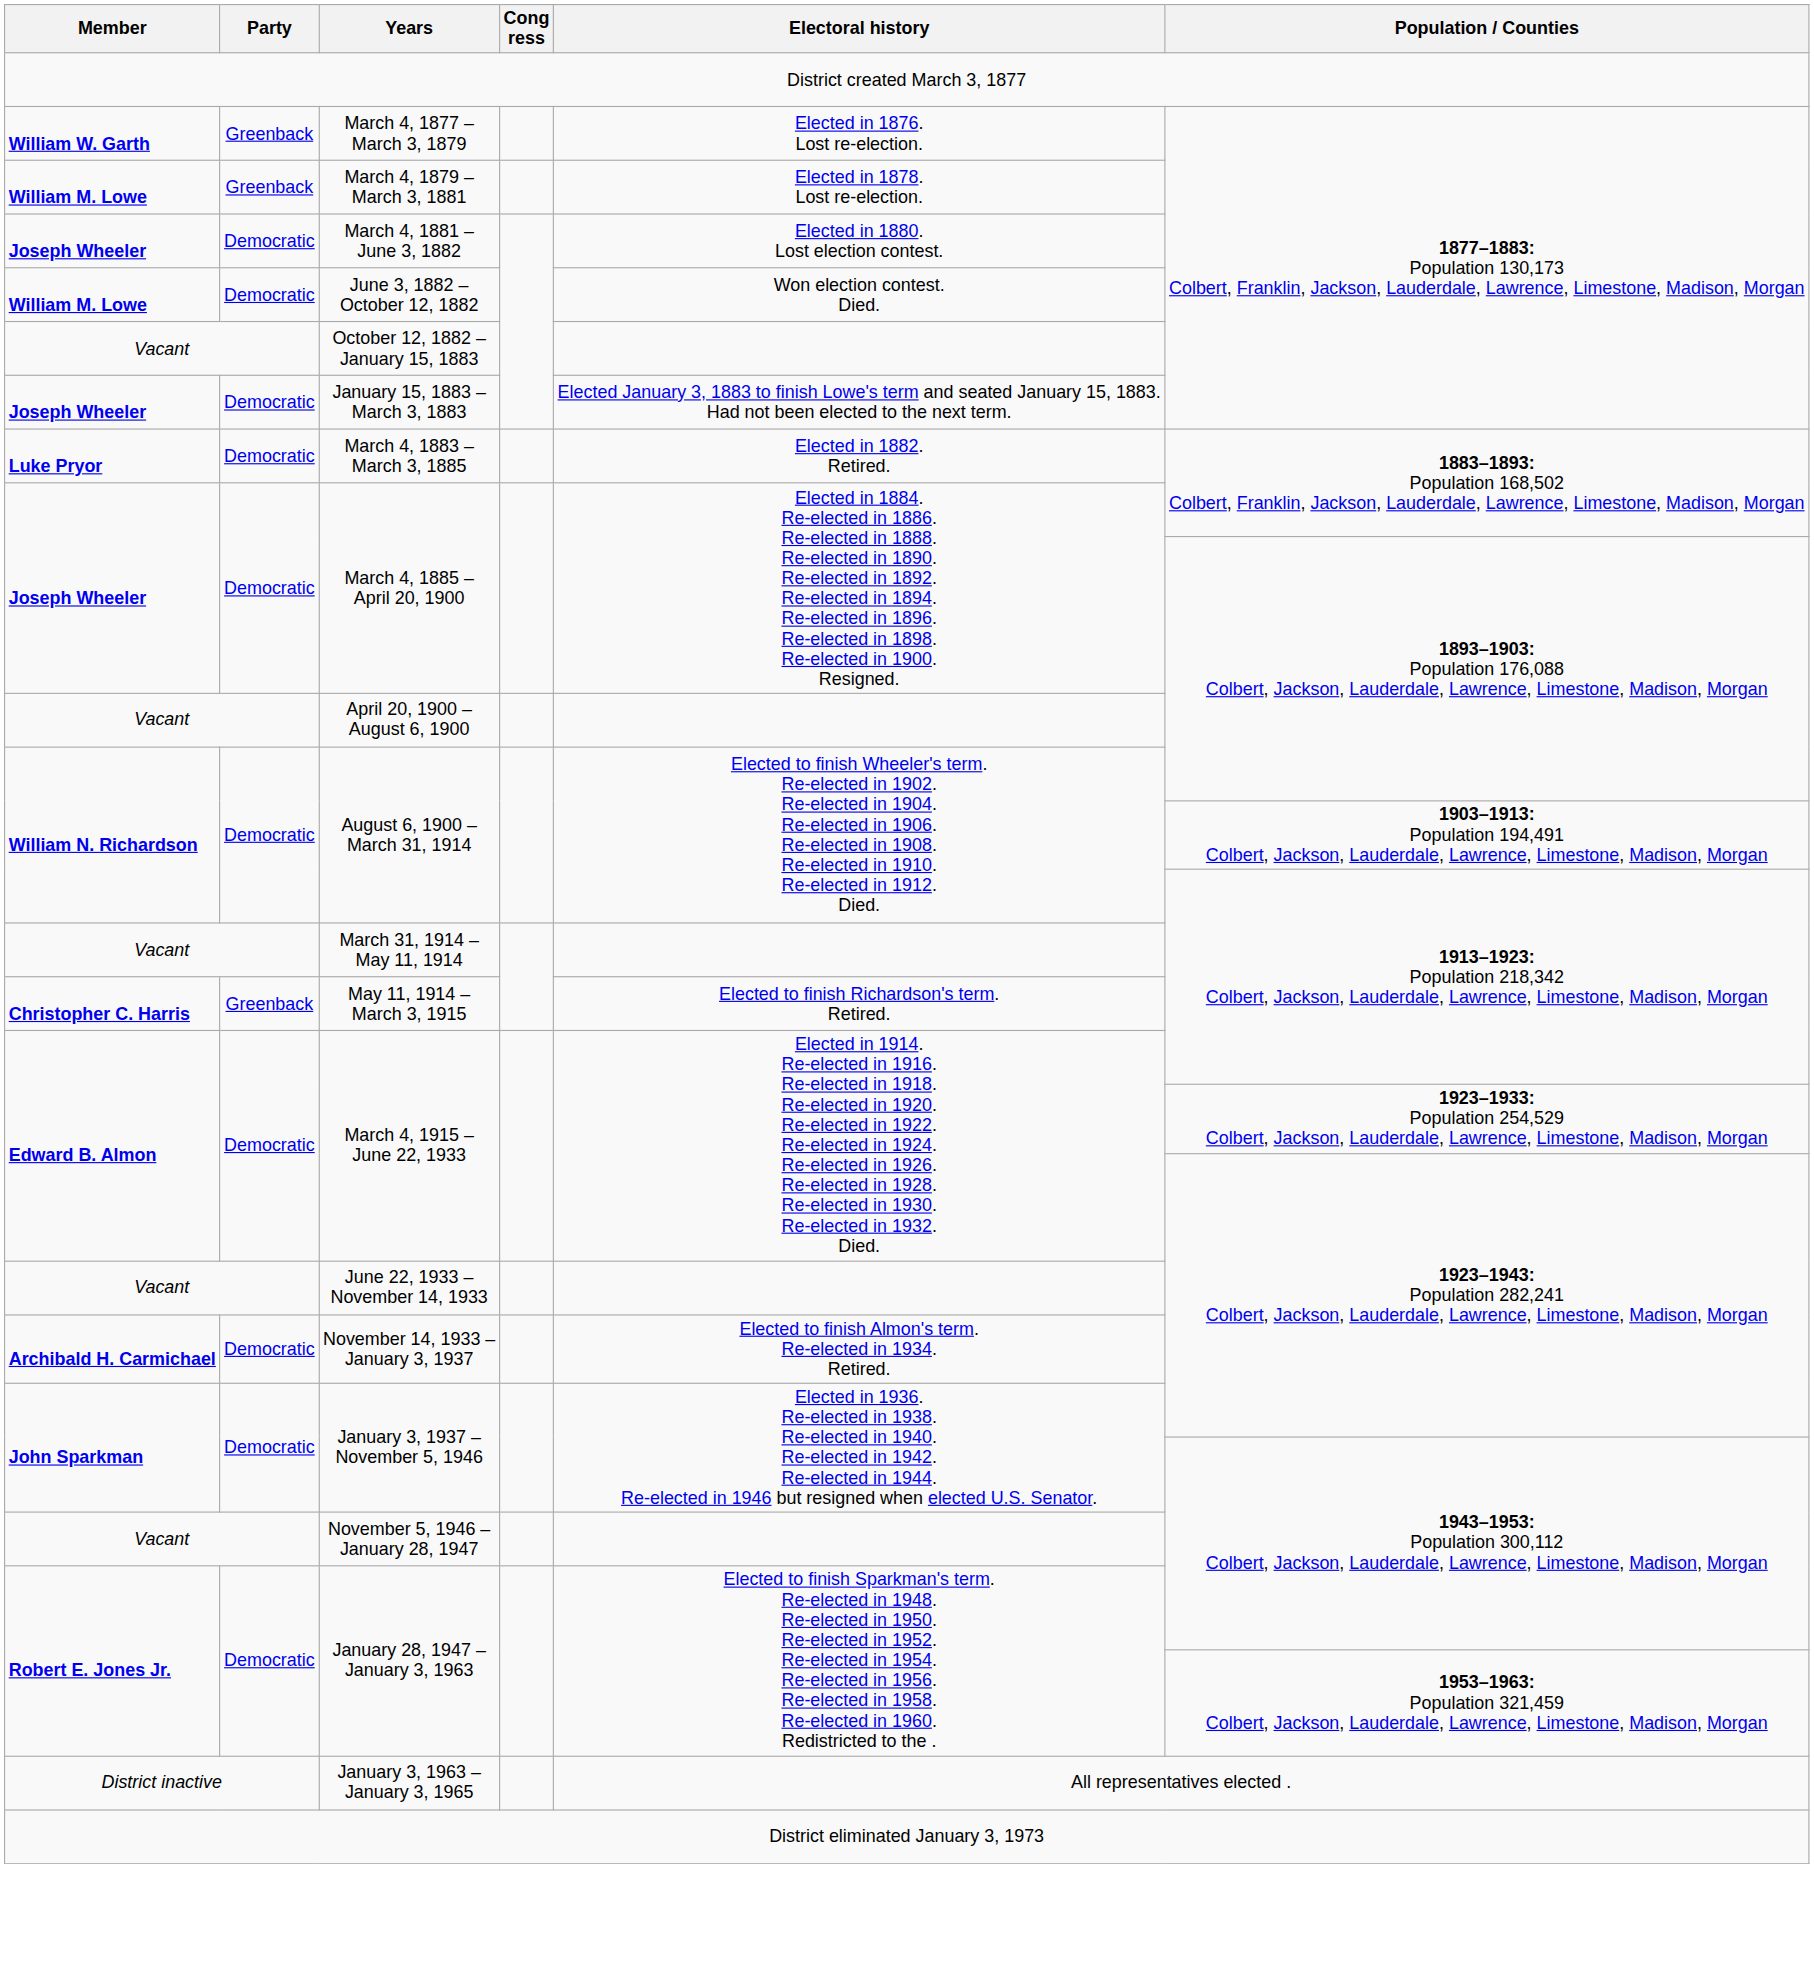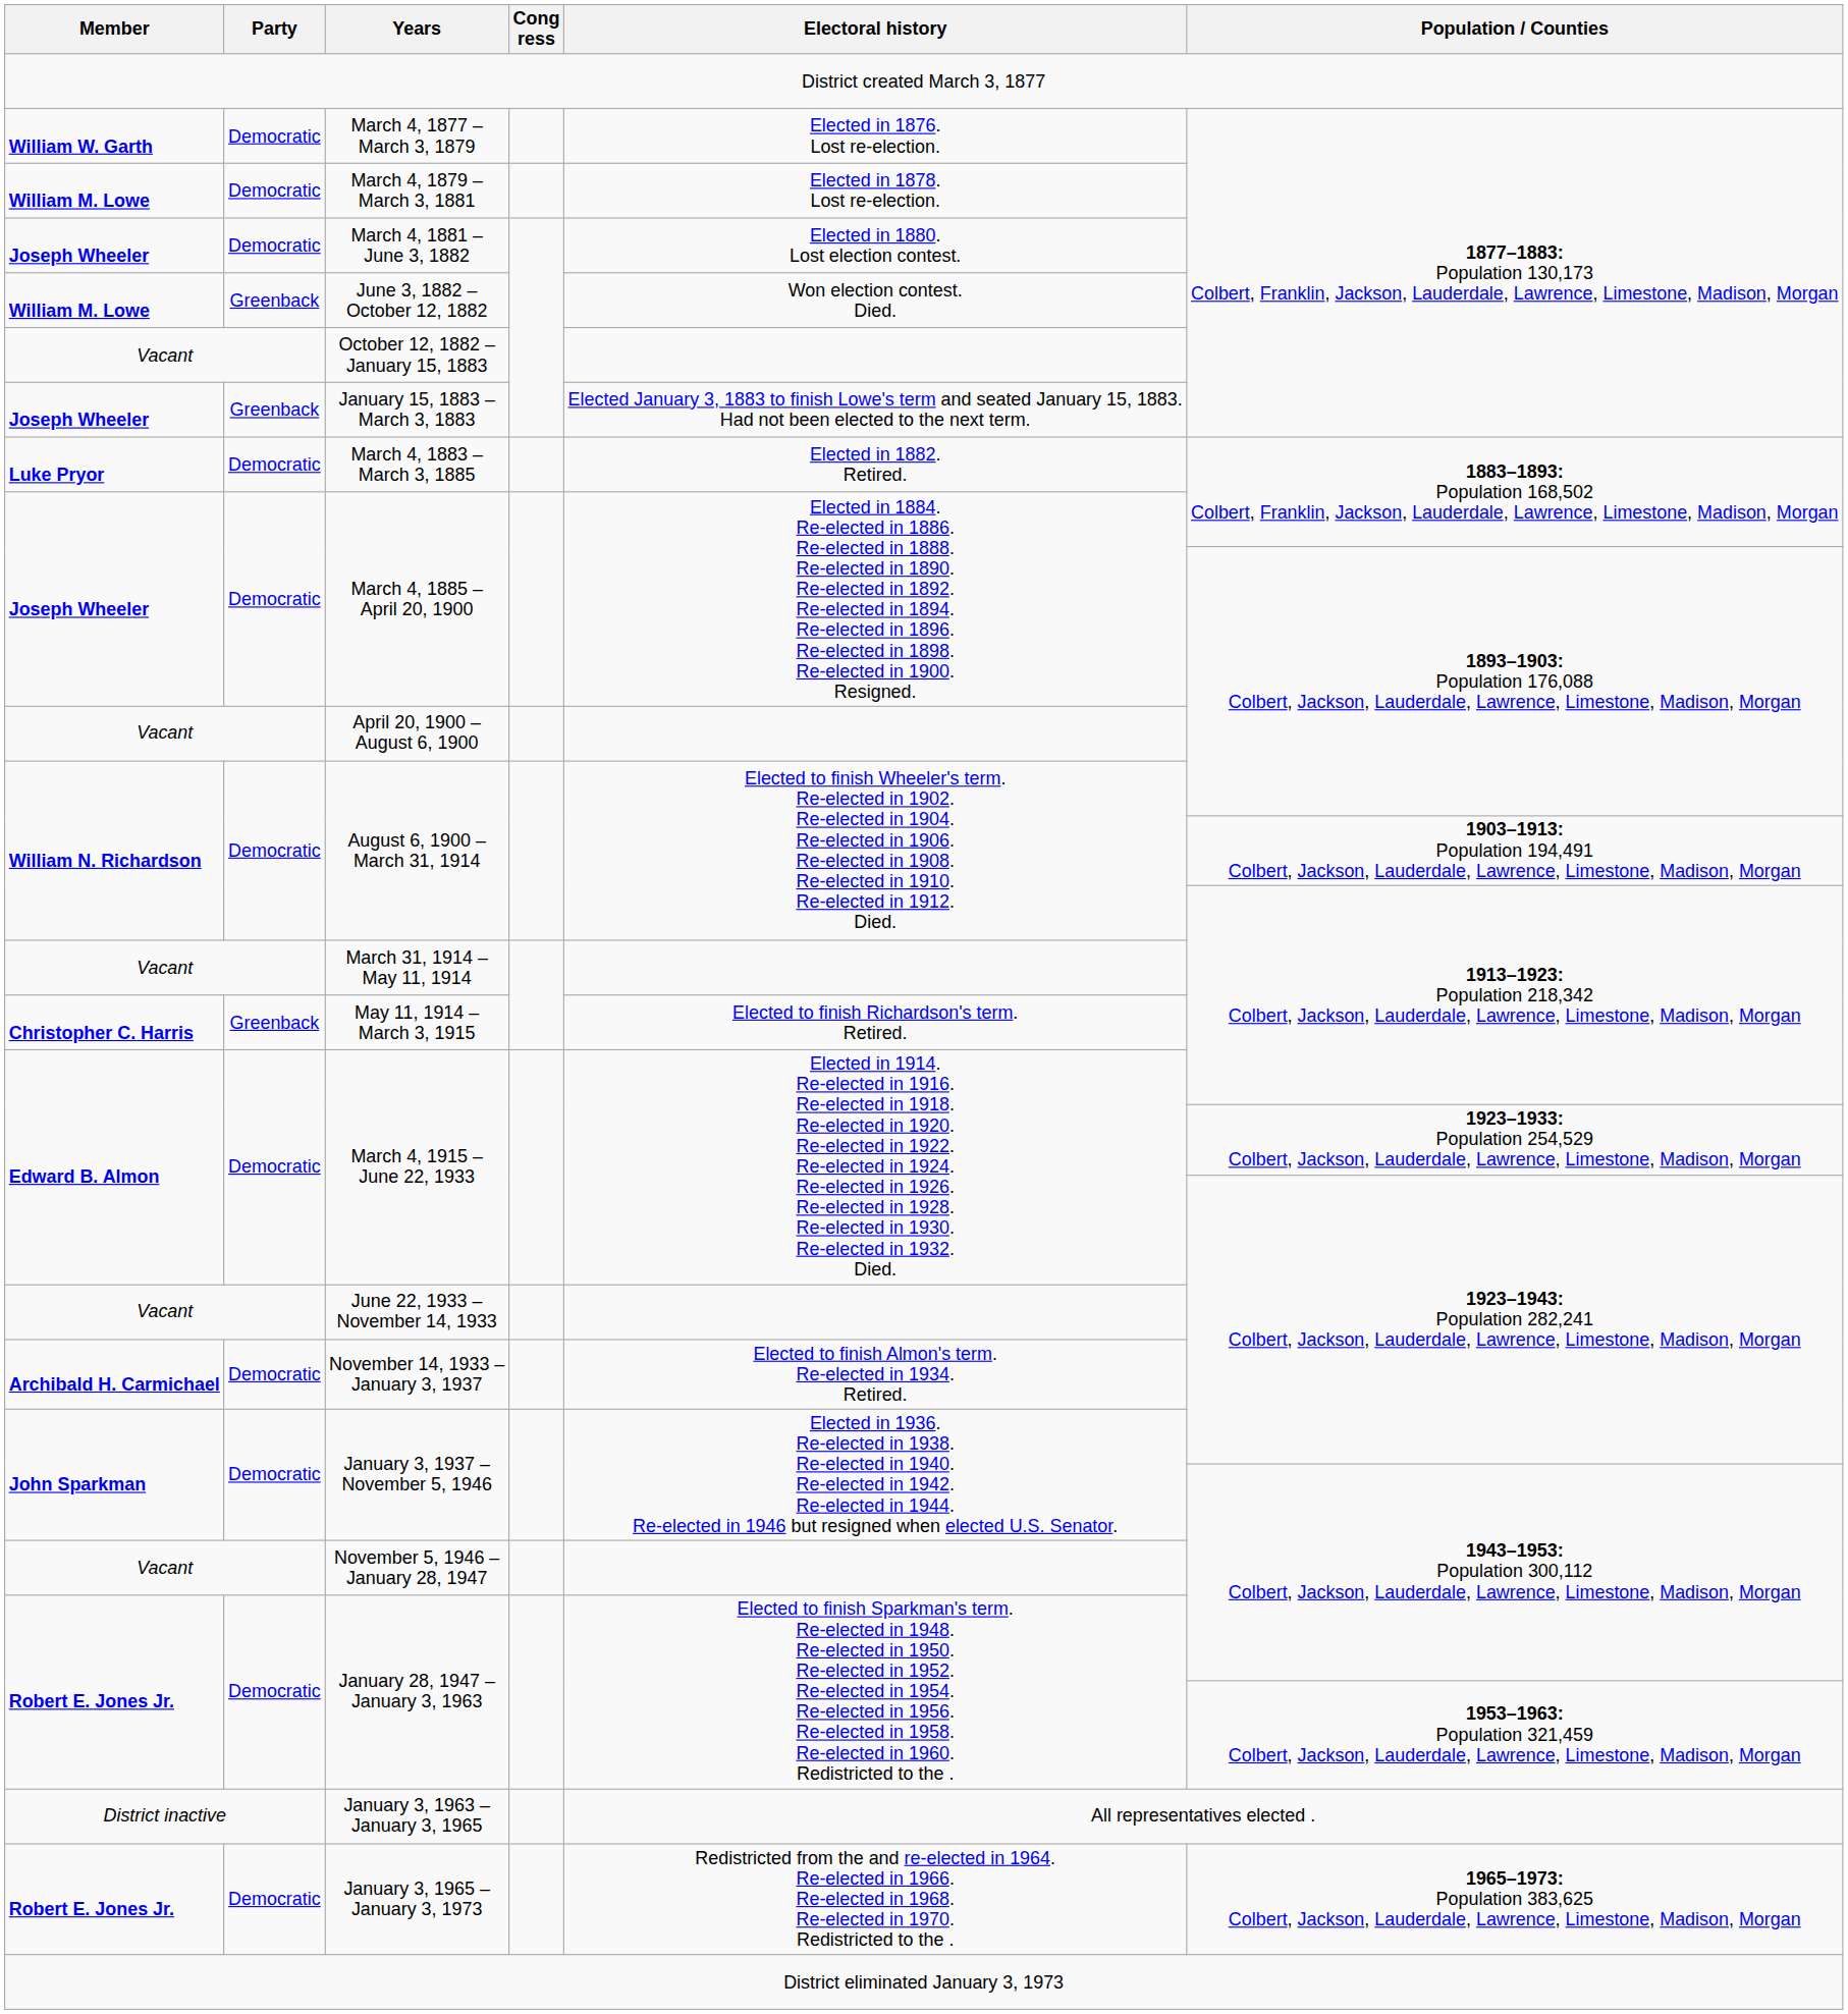March 4, 1877 – March 3, 1879 | Party: Greenback -> Democratic
March 4, 1879 – March 3, 1881 | Party: Greenback -> Democratic
June 3, 1882 – October 12, 1882 | Party: Democratic -> Greenback
January 15, 1883 – March 3, 1883 | Party: Democratic -> Greenback
+ row: Robert E. Jones Jr. | Democratic | January 3, 1965 – January 3, 1973 | Redistricted from the and re-elected in 1964. Re-elected in 1966. Re-elected in 1968. Re-elected in 1970. Redistricted to the . | 1965–1973: Population 383,625 Colbert, Jackson, Lauderdale, Lawrence, Limestone, Madison, Morgan
